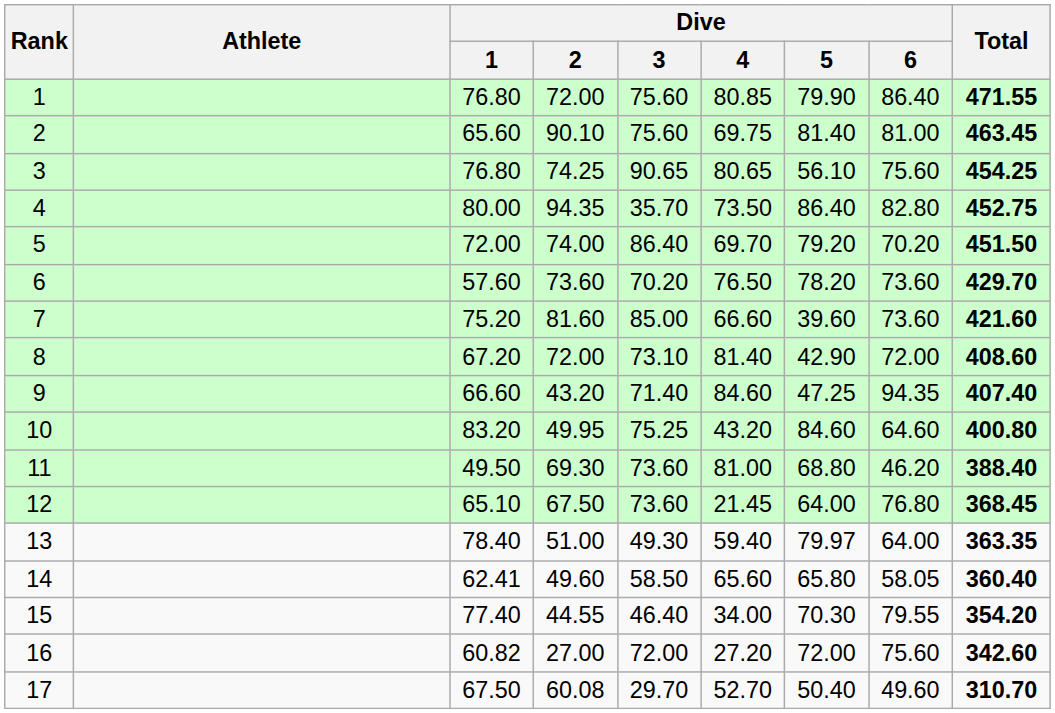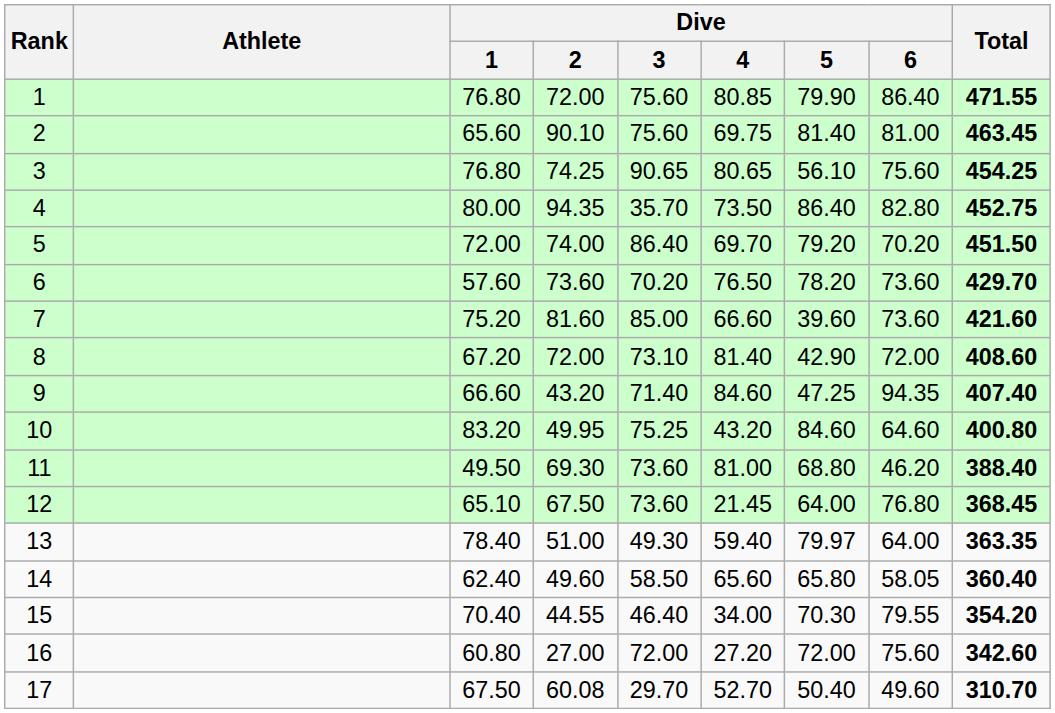14 | Dive / 1: 62.41 -> 62.40
15 | Dive / 1: 77.40 -> 70.40
16 | Dive / 1: 60.82 -> 60.80
